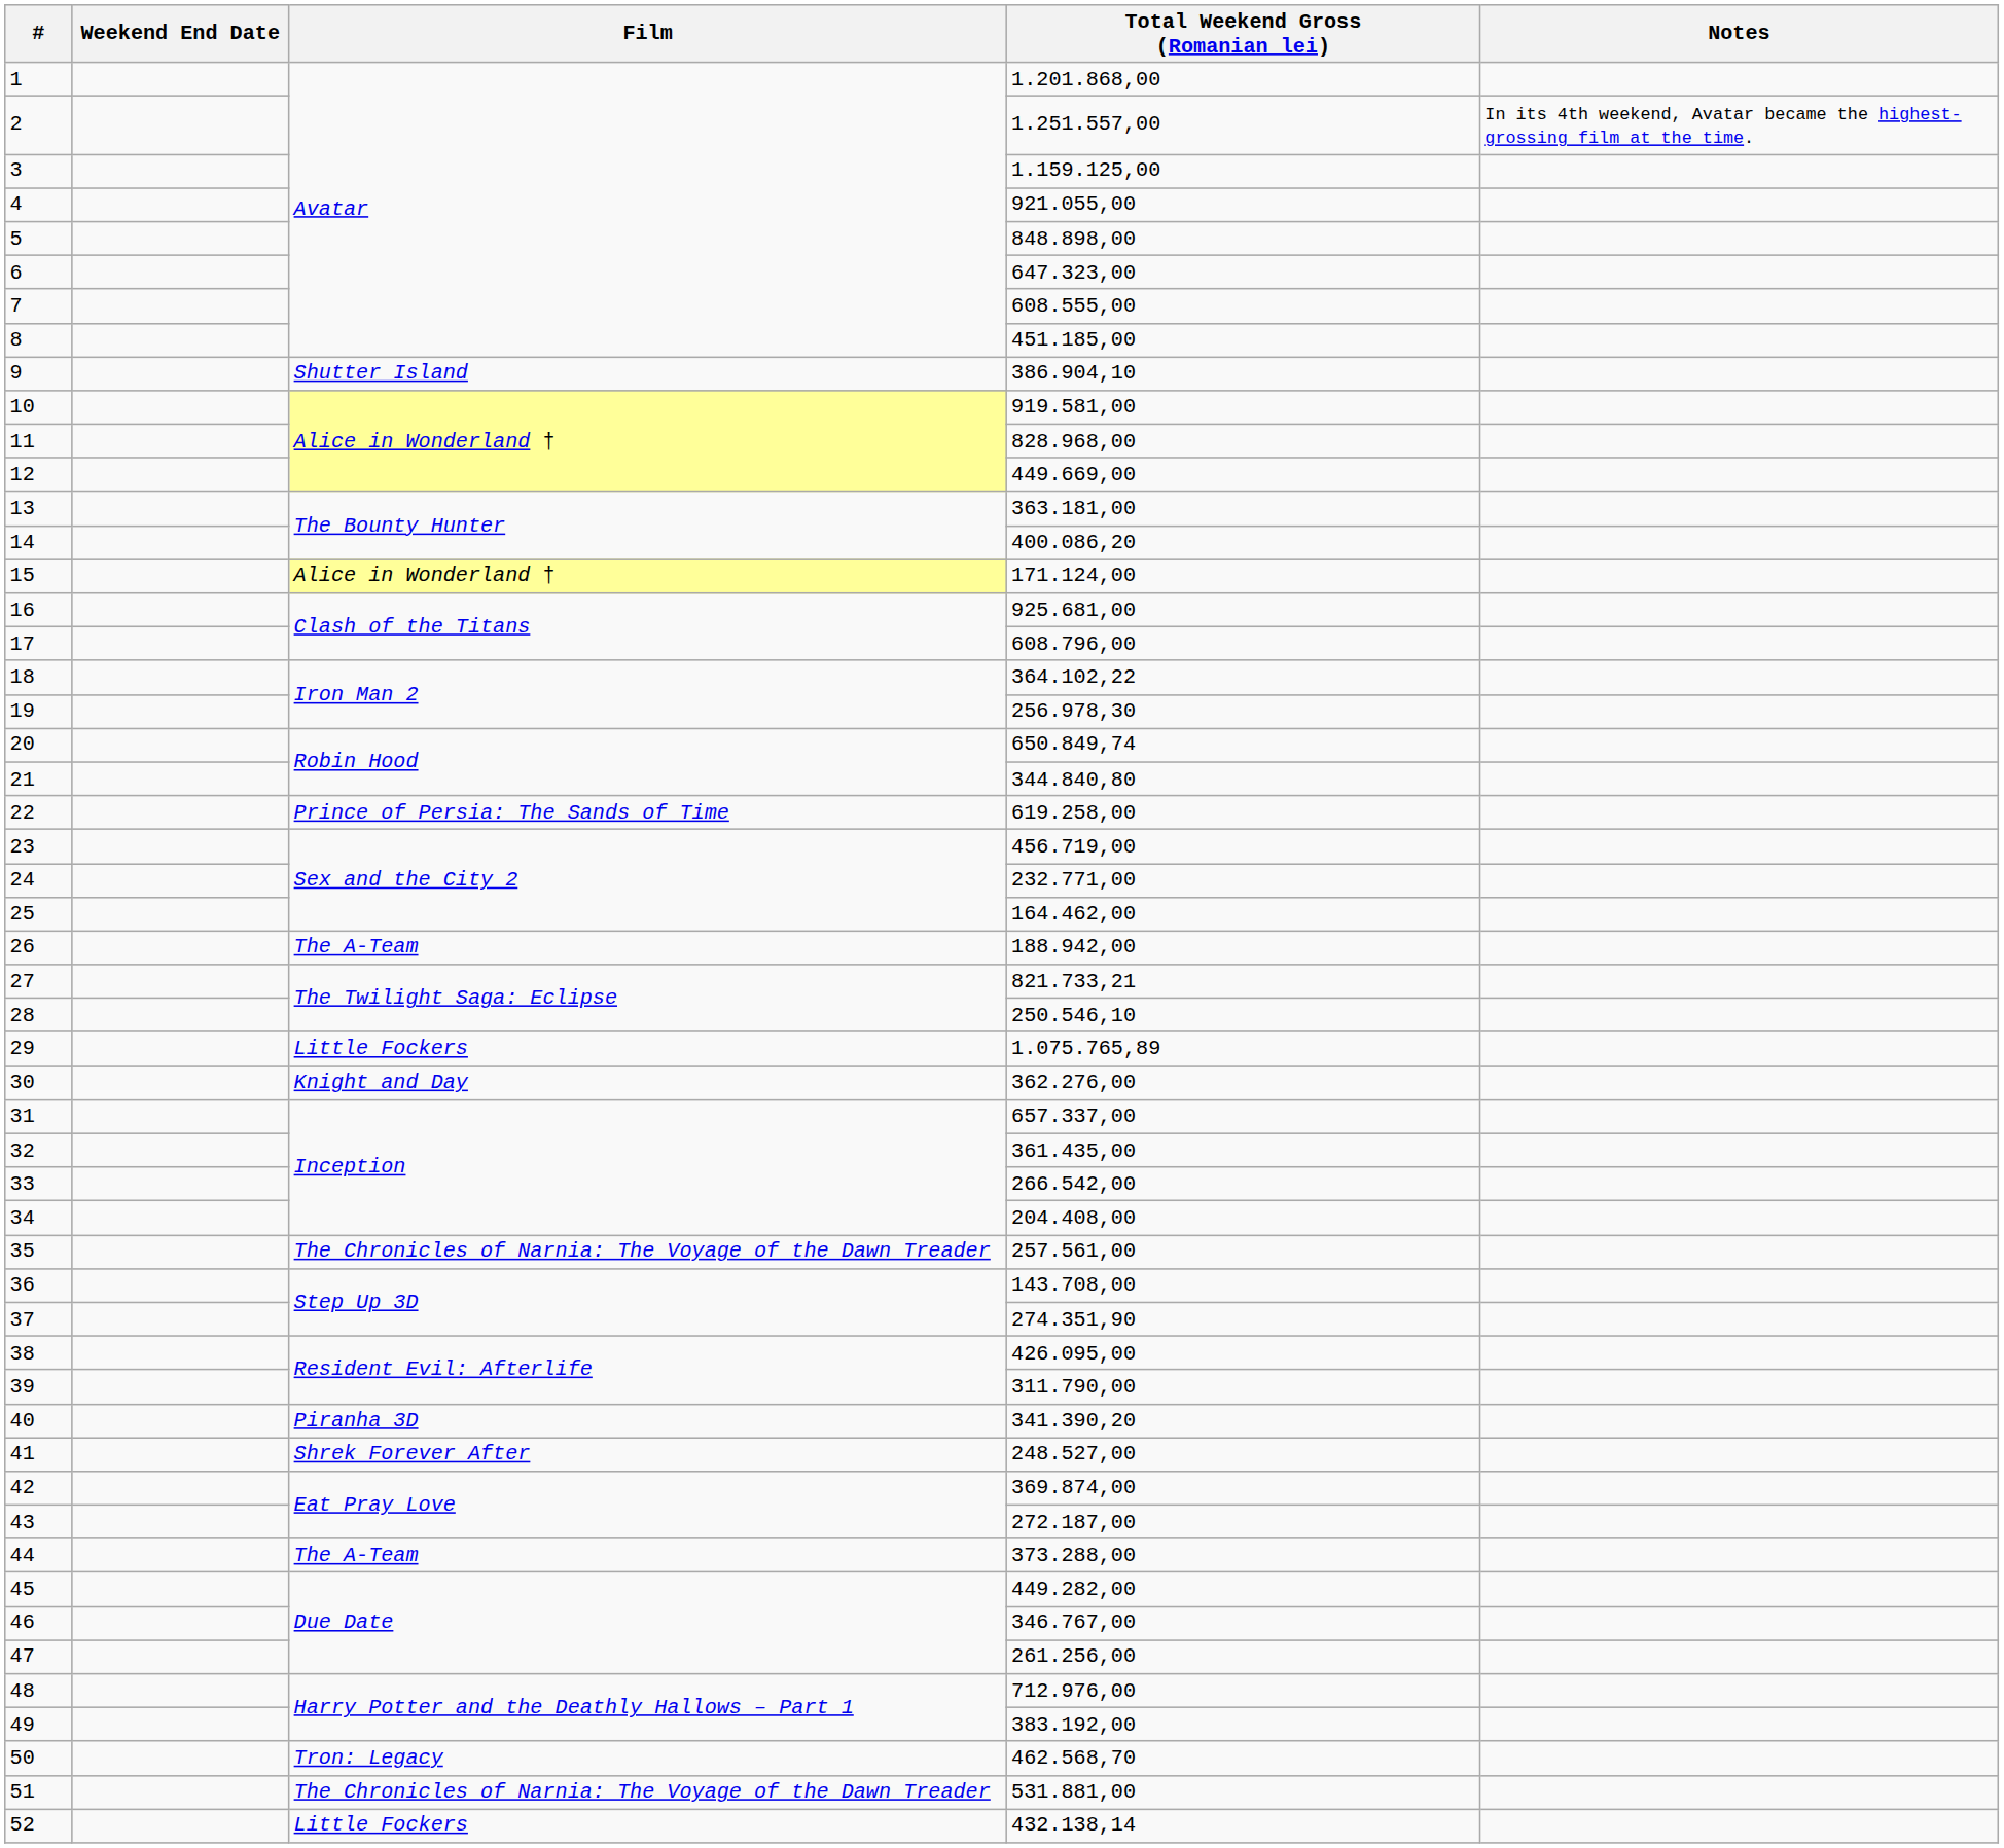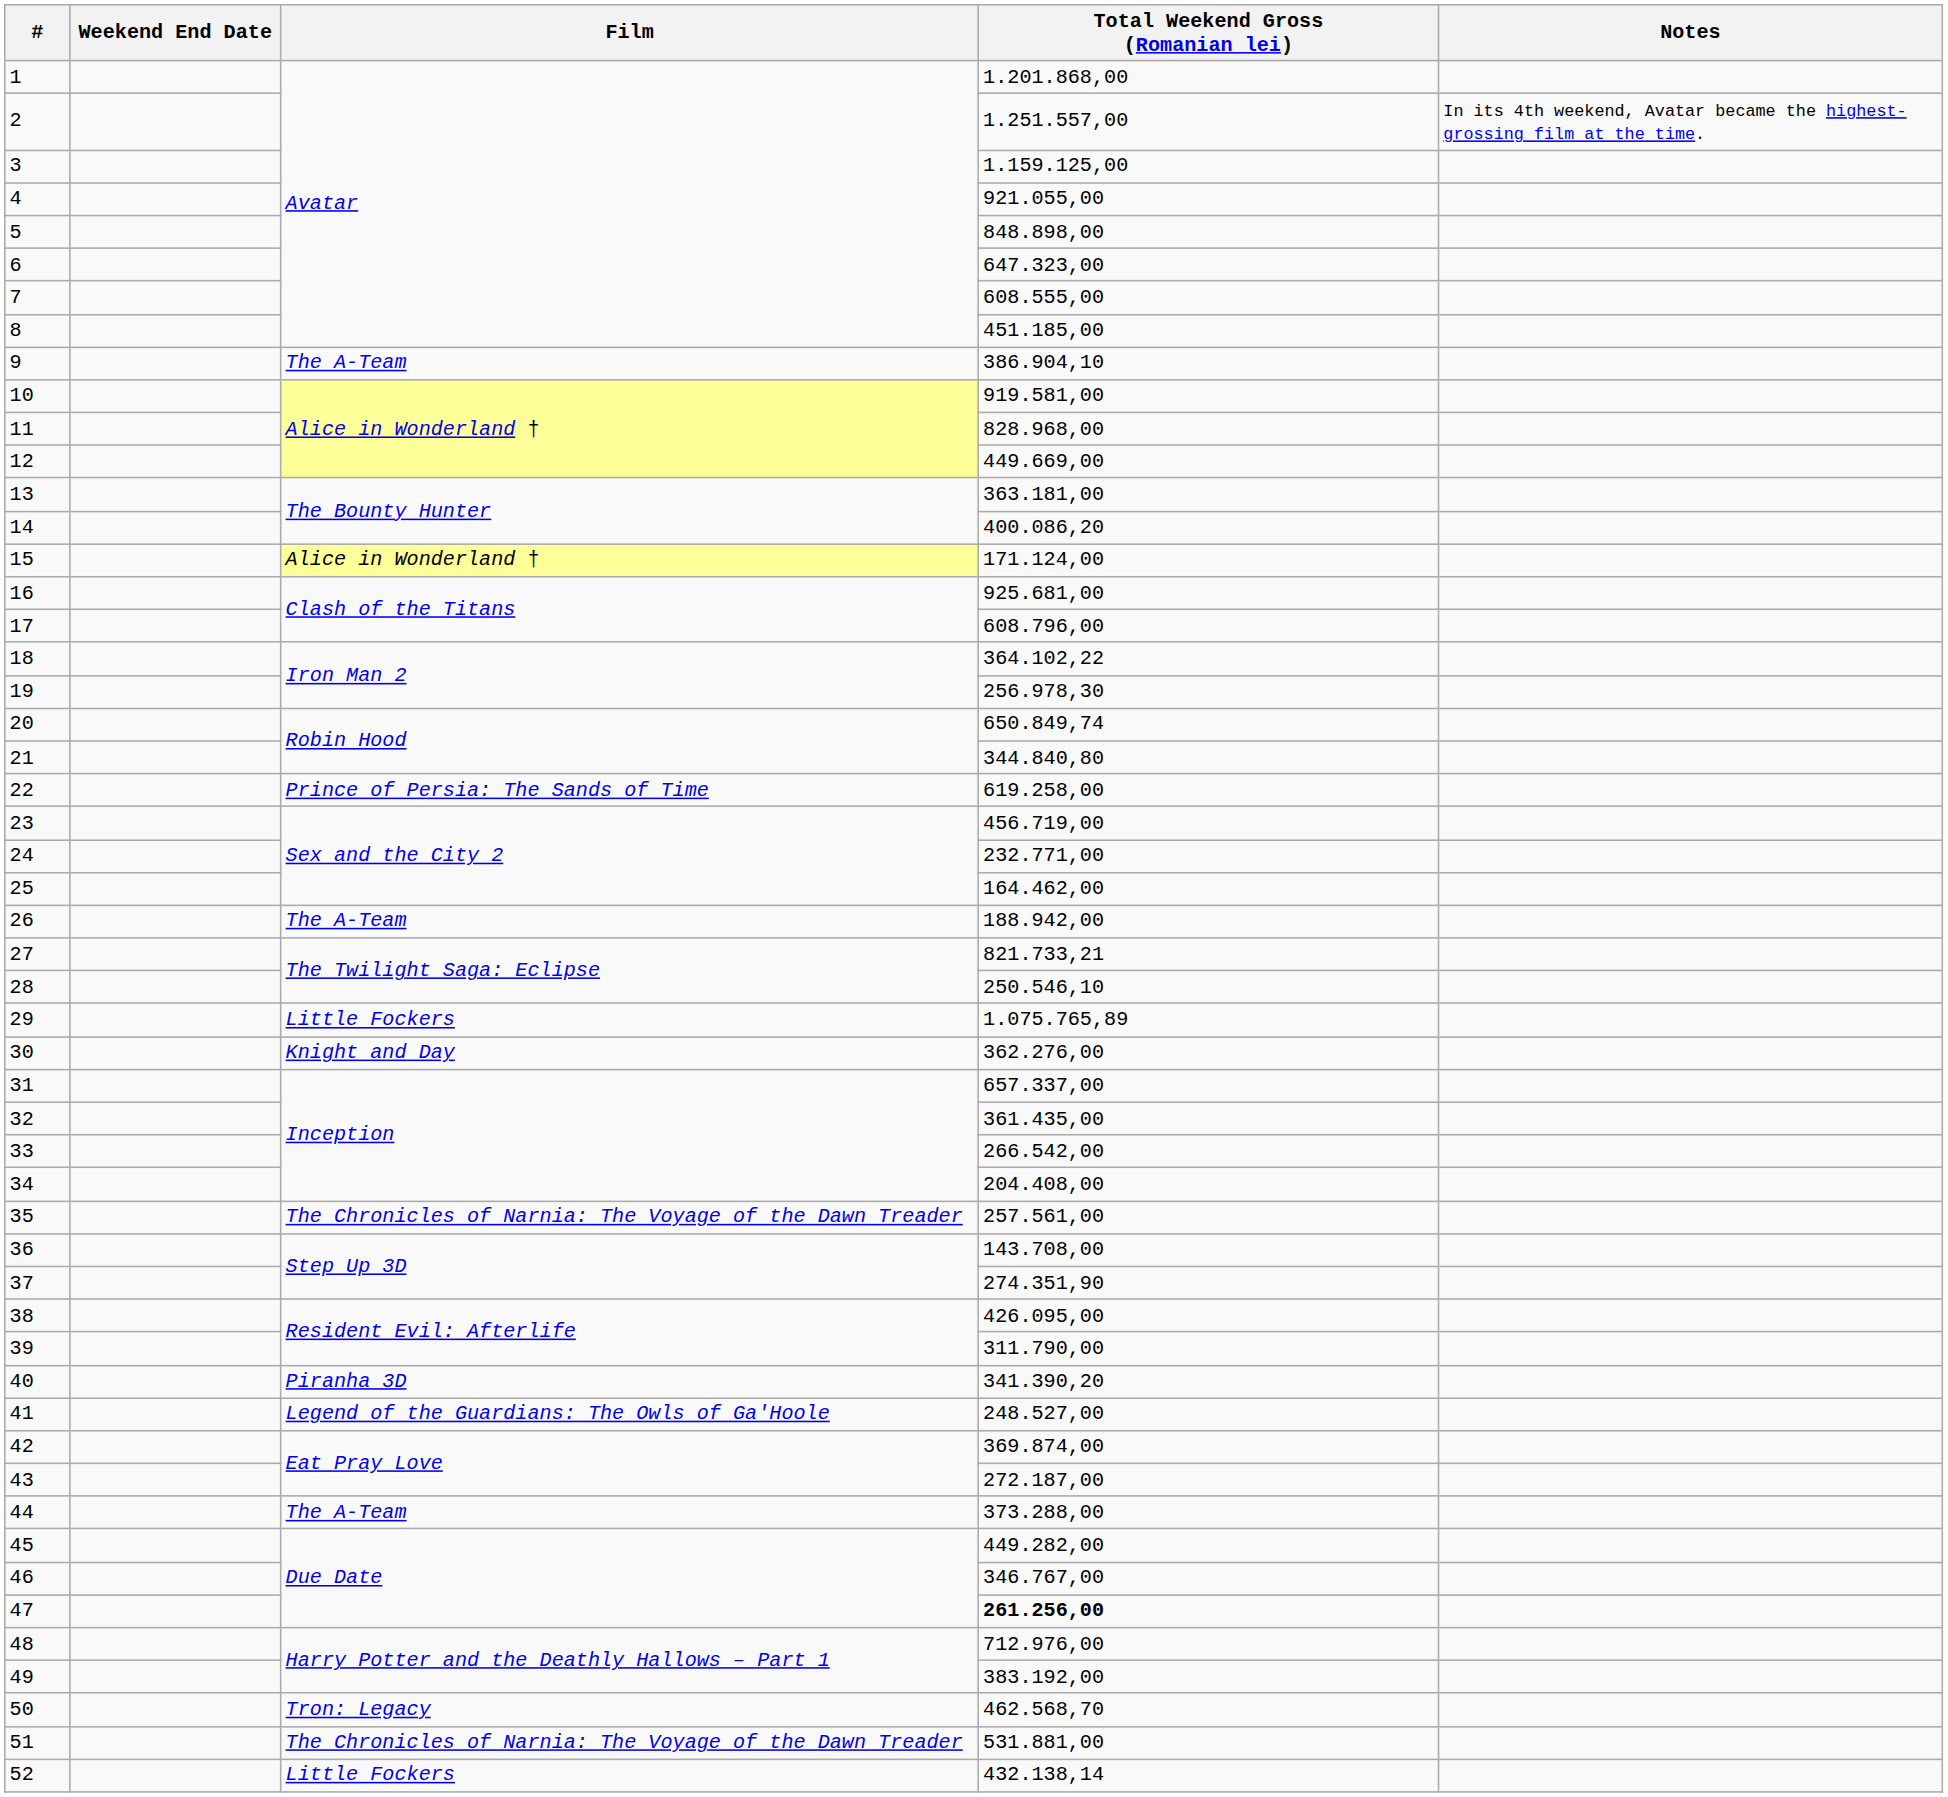9 | Film: Shutter Island -> The A-Team
41 | Film: Shrek Forever After -> Legend of the Guardians: The Owls of Ga'Hoole
47 | Total Weekend Gross (Romanian lei): normal -> bold
